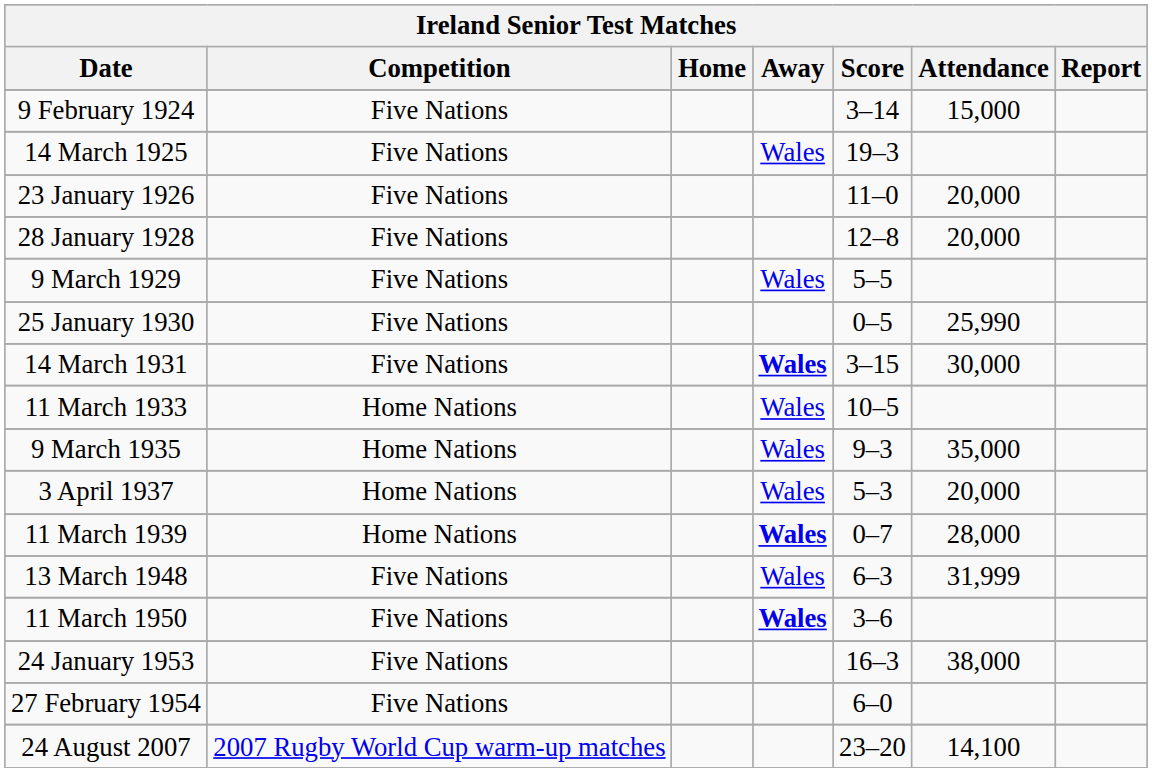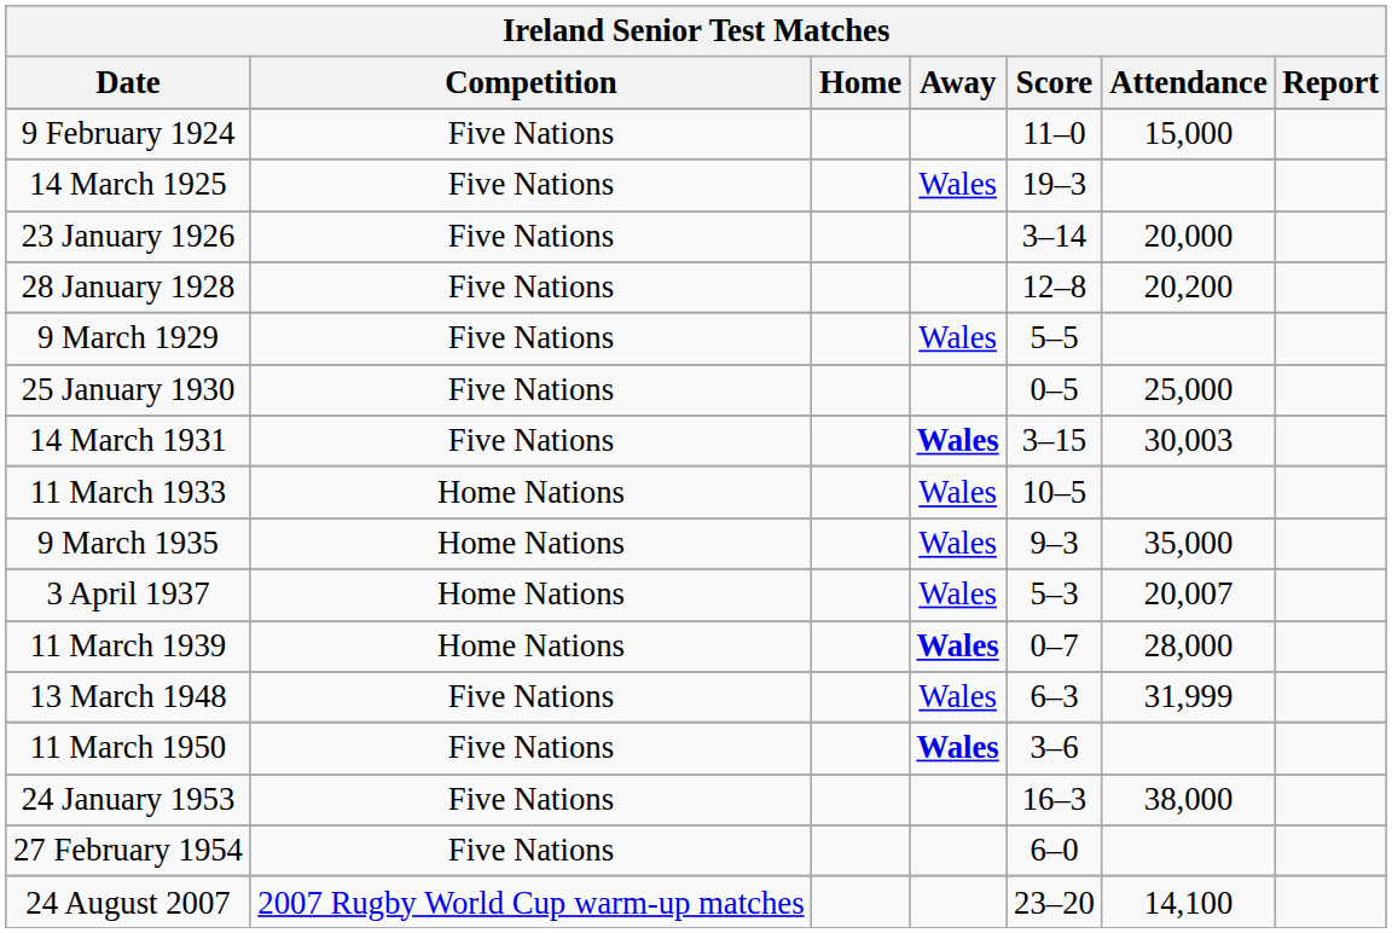9 February 1924 | Score: 3–14 -> 11–0
23 January 1926 | Score: 11–0 -> 3–14
28 January 1928 | Attendance: 20,000 -> 20,200
25 January 1930 | Attendance: 25,990 -> 25,000
14 March 1931 | Attendance: 30,000 -> 30,003
3 April 1937 | Attendance: 20,000 -> 20,007
